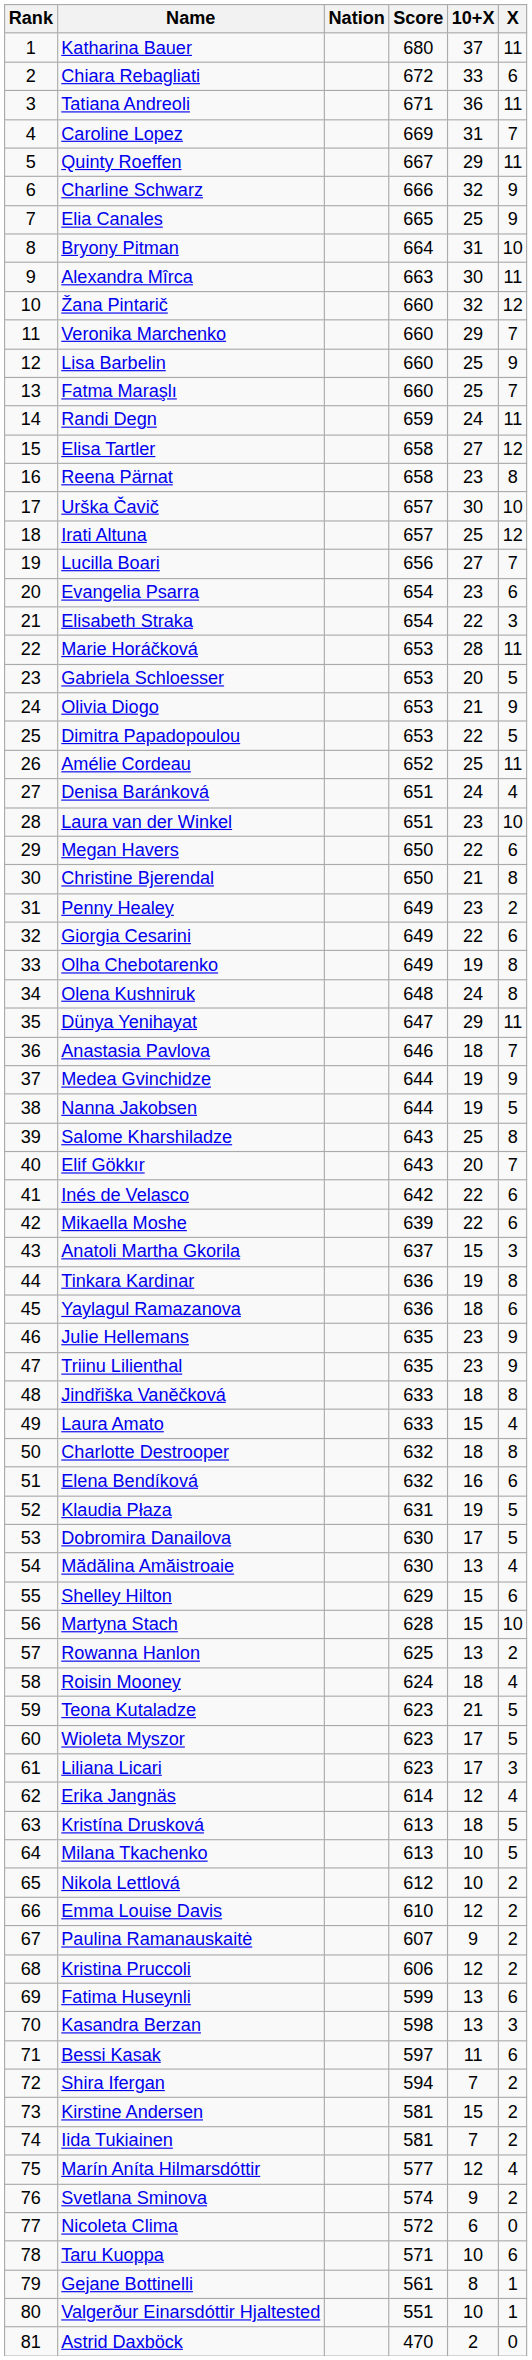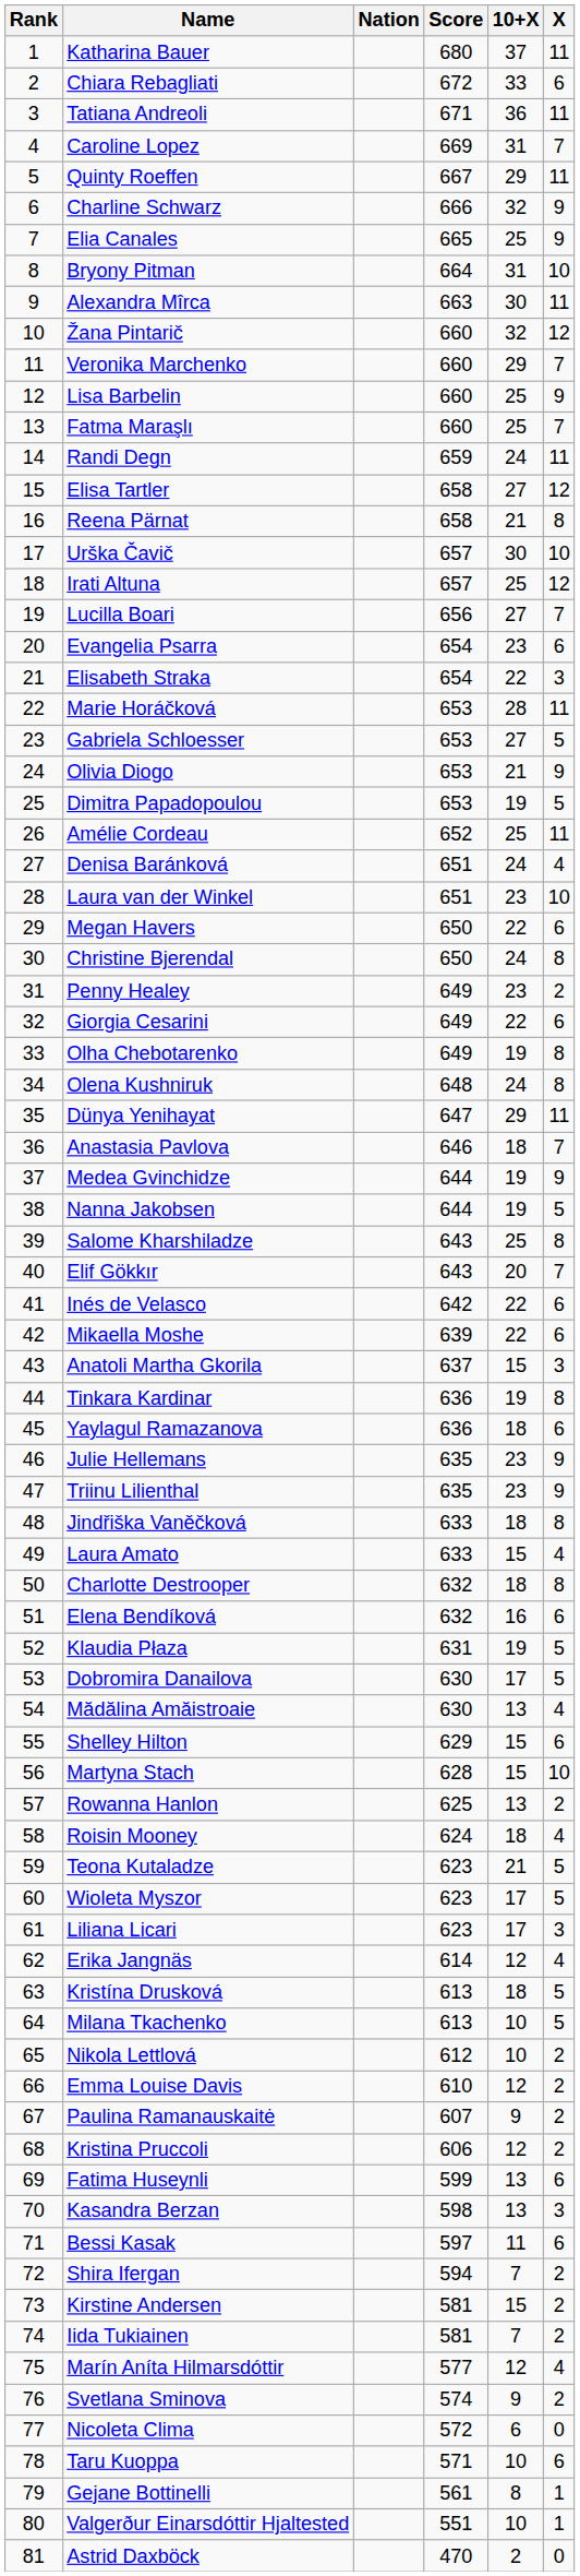Reena Pärnat | 10+X: 23 -> 21
Gabriela Schloesser | 10+X: 20 -> 27
Dimitra Papadopoulou | 10+X: 22 -> 19
Christine Bjerendal | 10+X: 21 -> 24
